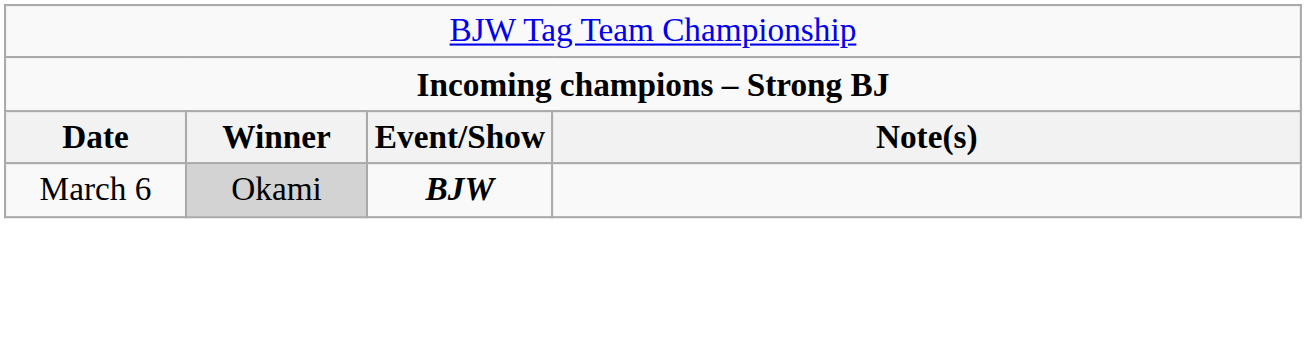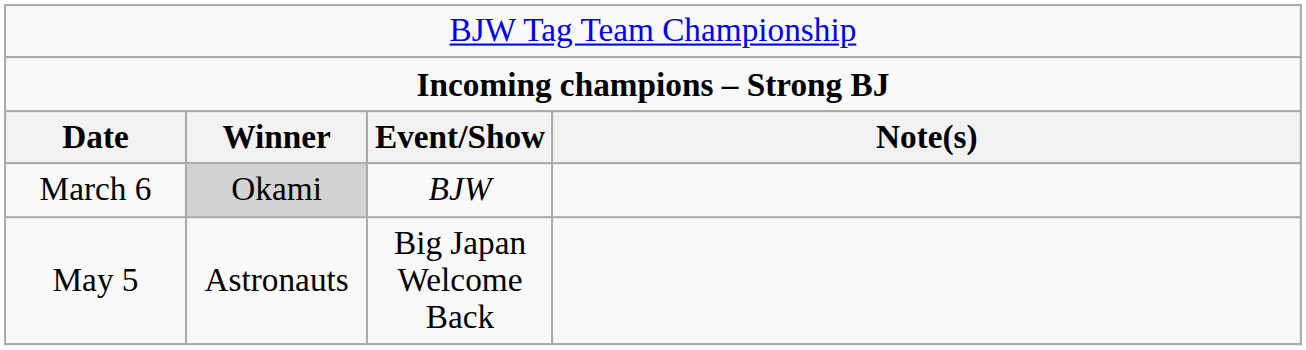March 6 | column 3: bold -> normal
+ row: May 5 | Astronauts | Big Japan Welcome Back
